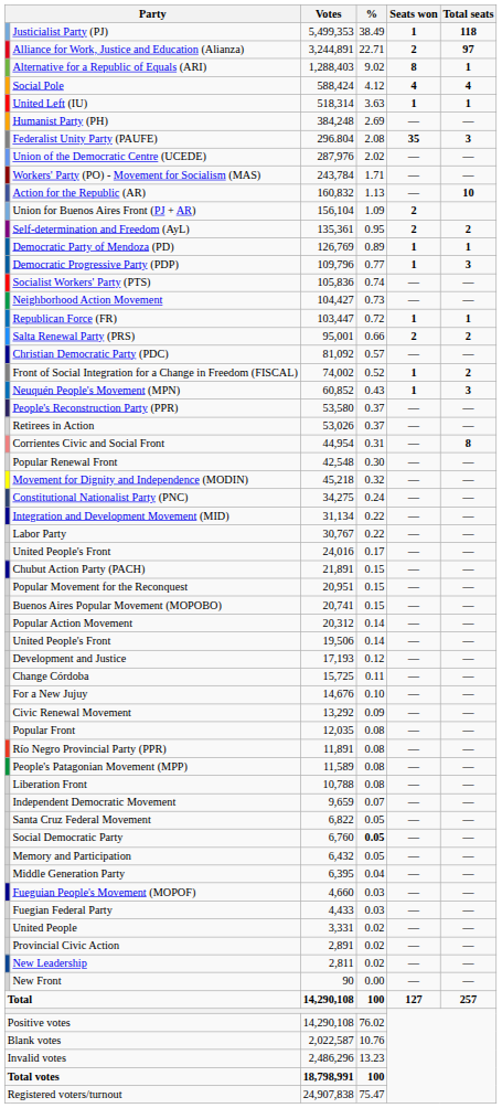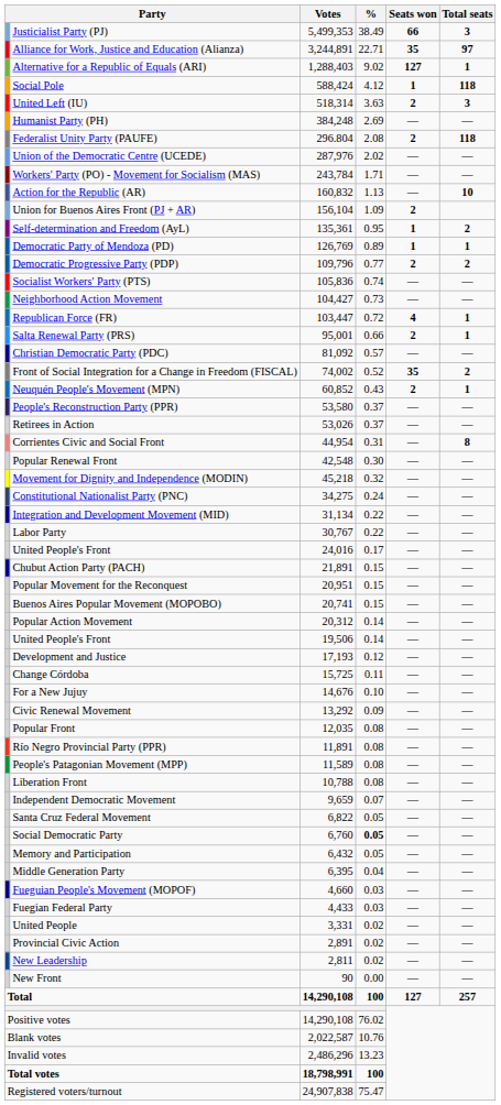Justicialist Party (PJ) | Seats won: 1 -> 66
Justicialist Party (PJ) | Total seats: 118 -> 3
Alliance for Work, Justice and Education (Alianza) | Seats won: 2 -> 35
Alternative for a Republic of Equals (ARI) | Seats won: 8 -> 127
Social Pole | Seats won: 4 -> 1
Social Pole | Total seats: 4 -> 118
United Left (IU) | Seats won: 1 -> 2
United Left (IU) | Total seats: 1 -> 3
Federalist Unity Party (PAUFE) | Seats won: 35 -> 2
Federalist Unity Party (PAUFE) | Total seats: 3 -> 118
Self-determination and Freedom (AyL) | Seats won: 2 -> 1
Democratic Progressive Party (PDP) | Seats won: 1 -> 2
Democratic Progressive Party (PDP) | Total seats: 3 -> 2
Republican Force (FR) | Seats won: 1 -> 4
Salta Renewal Party (PRS) | Total seats: 2 -> 1
Front of Social Integration for a Change in Freedom (FISCAL) | Seats won: 1 -> 35
Neuquén People's Movement (MPN) | Seats won: 1 -> 2
Neuquén People's Movement (MPN) | Total seats: 3 -> 1
